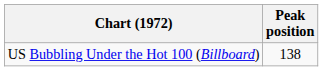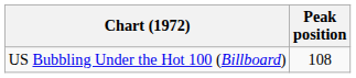US Bubbling Under the Hot 100 (Billboard) | Peak position: 138 -> 108
